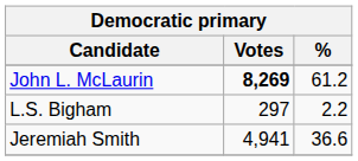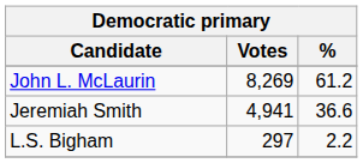John L. McLaurin | Votes: bold -> normal
rows swapped: Jeremiah Smith <-> L.S. Bigham
